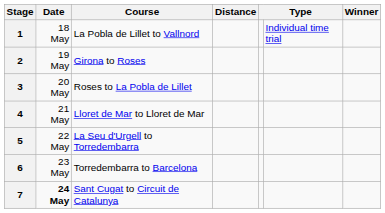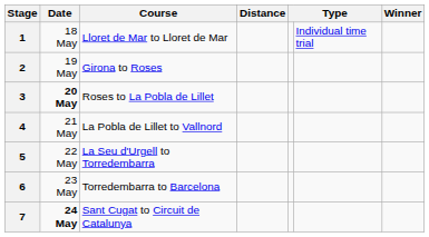1 | Course: La Pobla de Lillet to Vallnord -> Lloret de Mar to Lloret de Mar
3 | Date: normal -> bold
4 | Course: Lloret de Mar to Lloret de Mar -> La Pobla de Lillet to Vallnord
